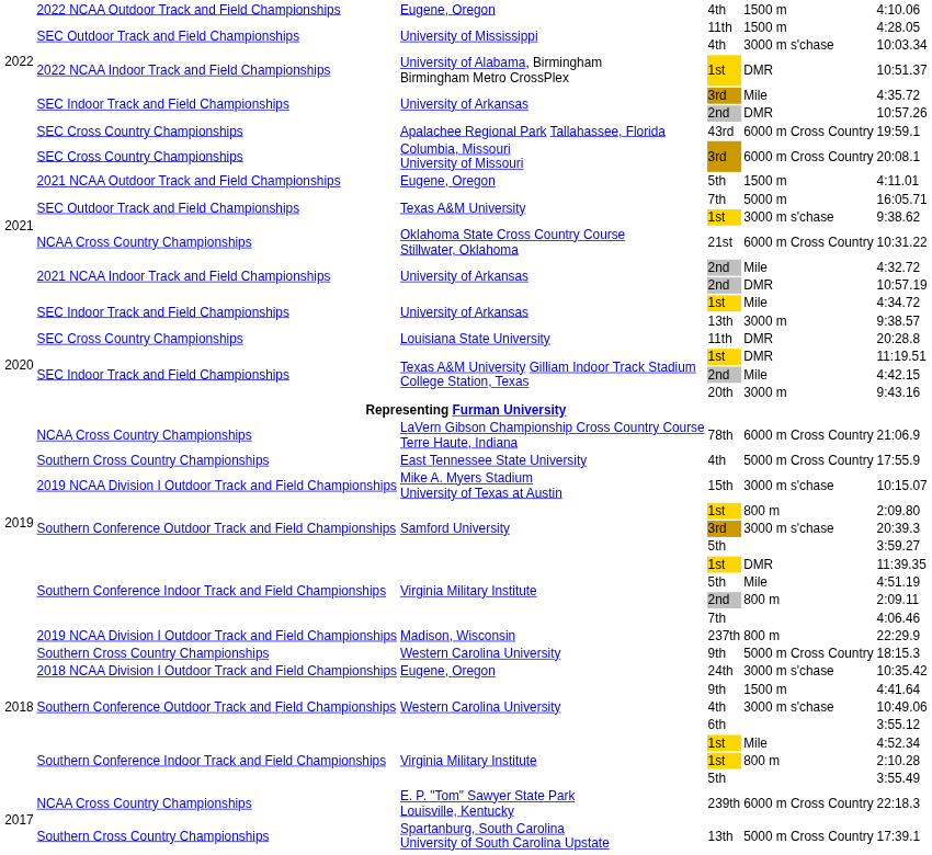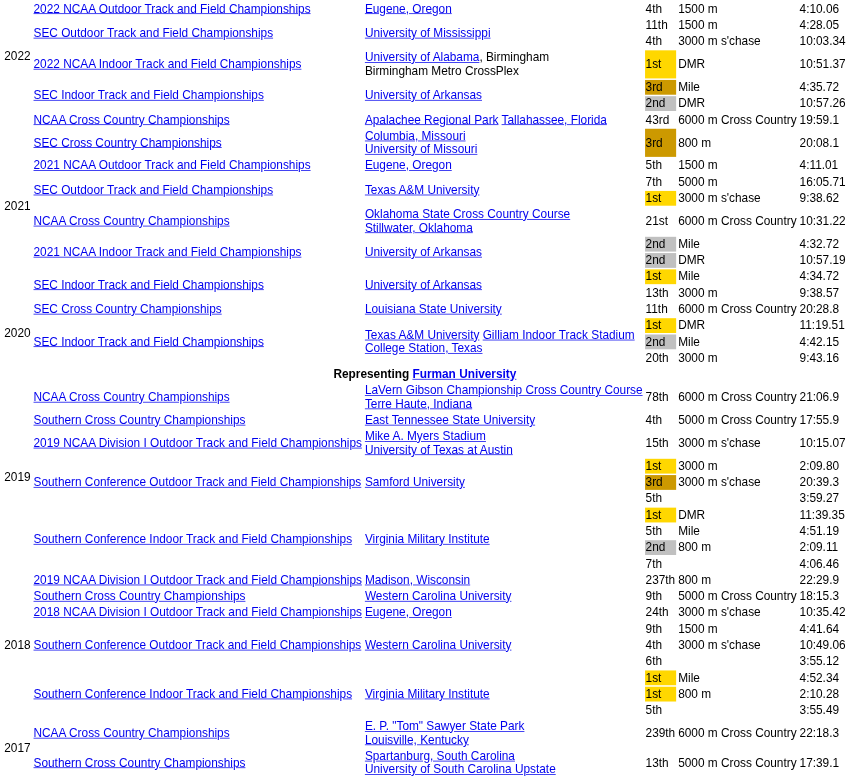Apalachee Regional Park Tallahassee, Florida | column 2: SEC Cross Country Championships -> NCAA Cross Country Championships
Columbia, Missouri University of Missouri | column 5: 6000 m Cross Country -> 800 m
Louisiana State University | column 5: DMR -> 6000 m Cross Country
Samford University / 1st | column 5: 800 m -> 3000 m
